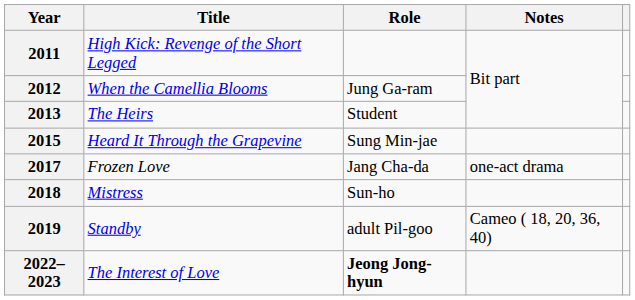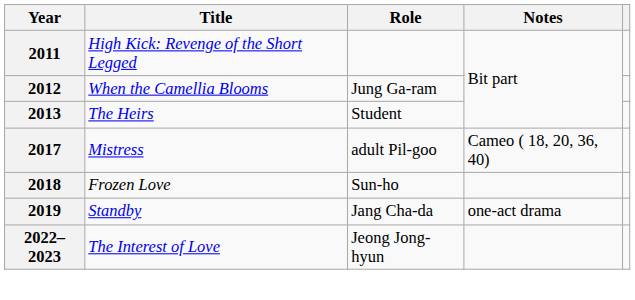- row: 2015 | Heard It Through the Grapevine | Sung Min-jae
2017 | Title: Frozen Love -> Mistress
2017 | Role: Jang Cha-da -> adult Pil-goo
2017 | Notes: one-act drama -> Cameo ( 18, 20, 36, 40)
2018 | Title: Mistress -> Frozen Love
2019 | Role: adult Pil-goo -> Jang Cha-da
2019 | Notes: Cameo ( 18, 20, 36, 40) -> one-act drama
2022–2023 | Role: bold -> normal
